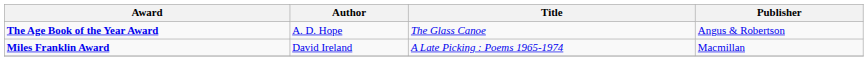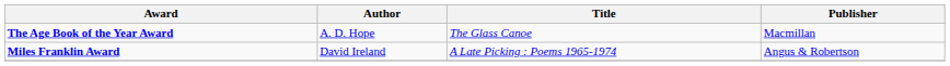The Age Book of the Year Award | Publisher: Angus & Robertson -> Macmillan
Miles Franklin Award | Publisher: Macmillan -> Angus & Robertson
